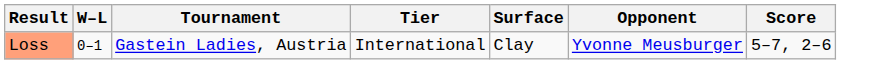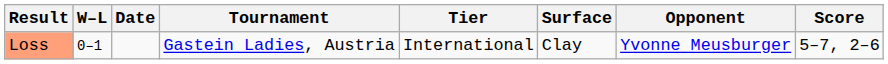+ column: Date
